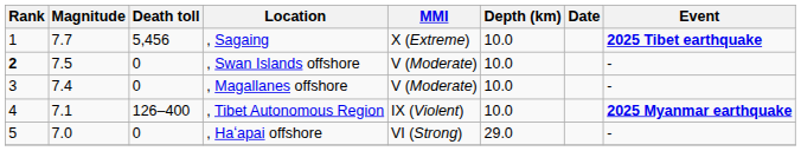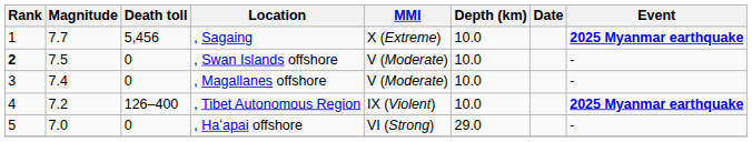, Sagaing | Event: 2025 Tibet earthquake -> 2025 Myanmar earthquake
, Tibet Autonomous Region | Magnitude: 7.1 -> 7.2
